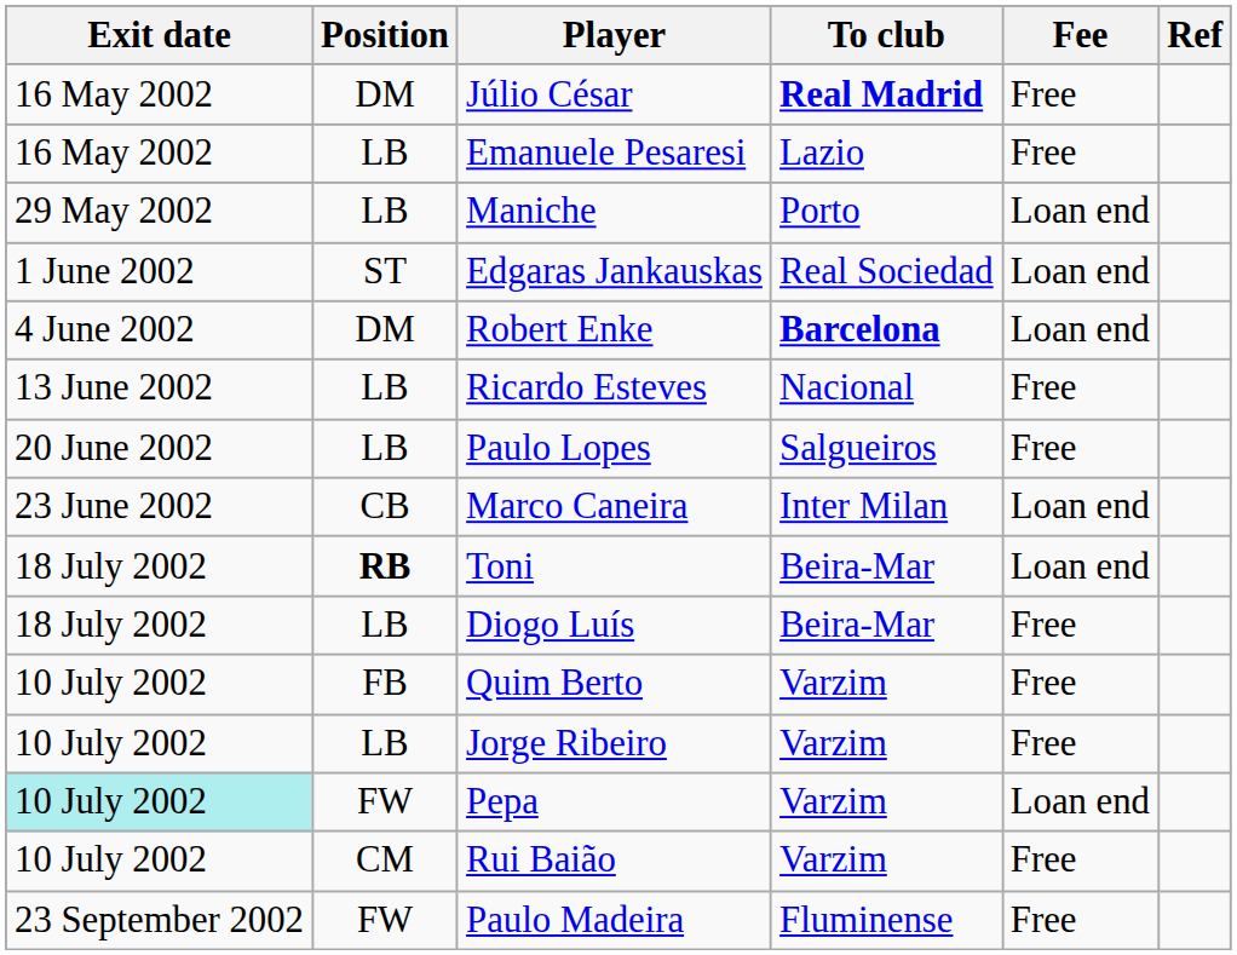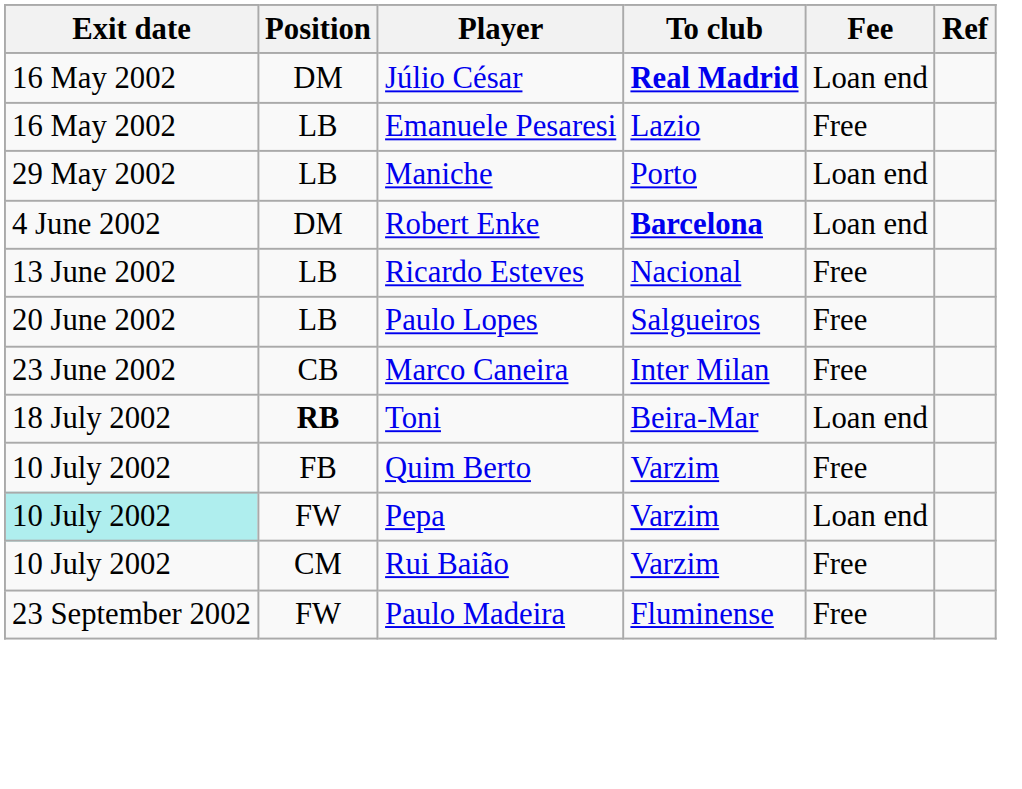Júlio César | Fee: Free -> Loan end
- row: 1 June 2002 | ST | Edgaras Jankauskas | Real Sociedad | Loan end
Marco Caneira | Fee: Loan end -> Free
- row: 18 July 2002 | LB | Diogo Luís | Beira-Mar | Free
- row: 10 July 2002 | LB | Jorge Ribeiro | Varzim | Free
